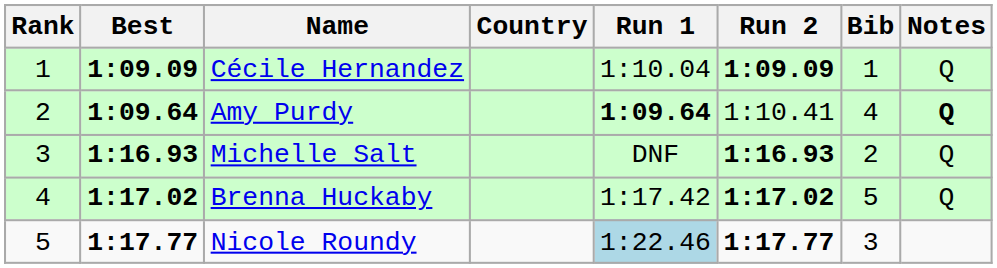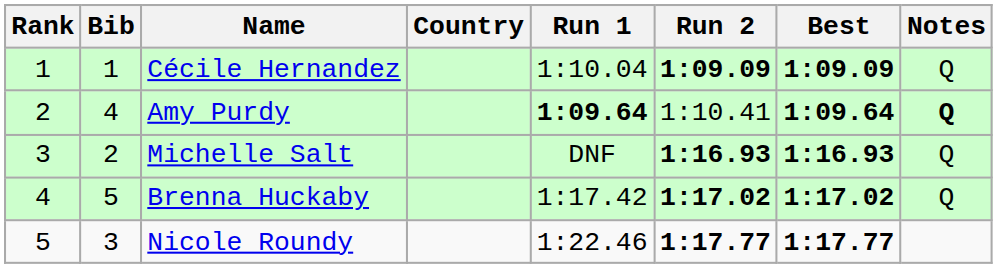columns swapped: Bib <-> Best
Nicole Roundy | Run 1: lightblue background -> no background
